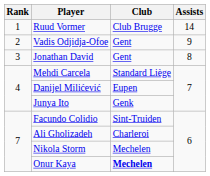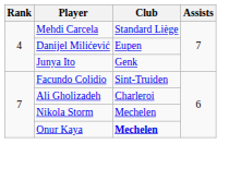- row: 1 | Ruud Vormer | Club Brugge | 14
- row: 2 | Vadis Odjidja-Ofoe | Gent | 9
- row: 3 | Jonathan David | Gent | 8
